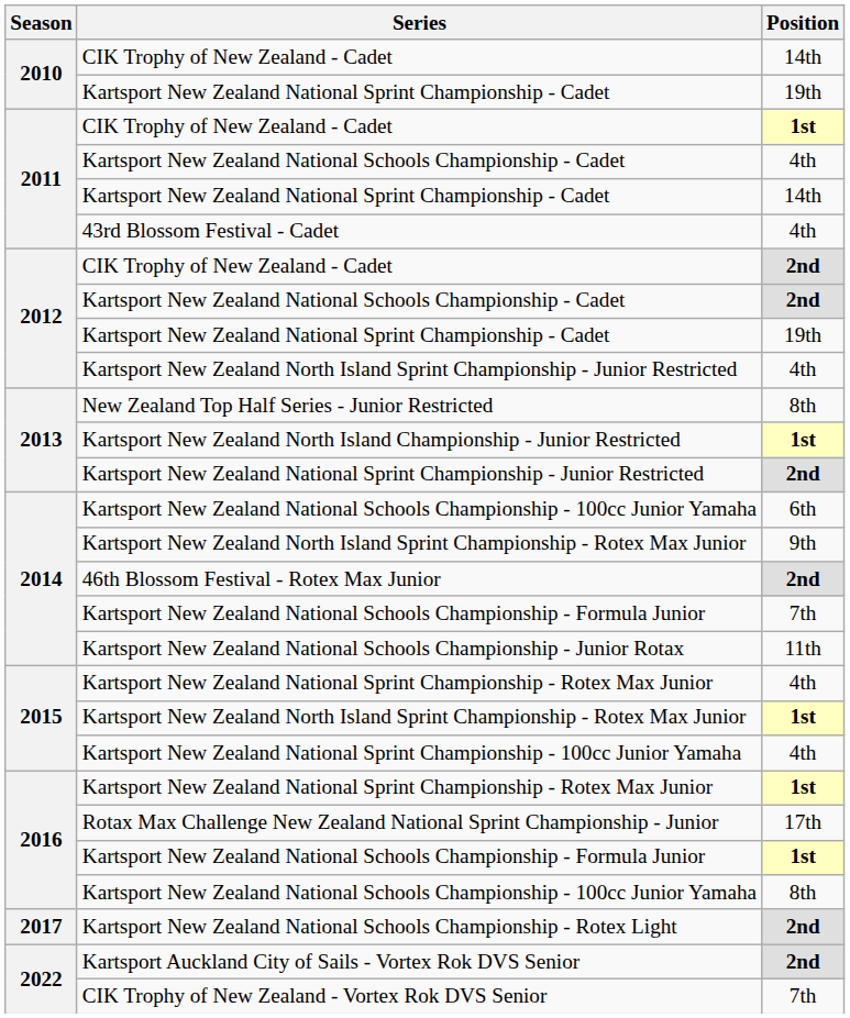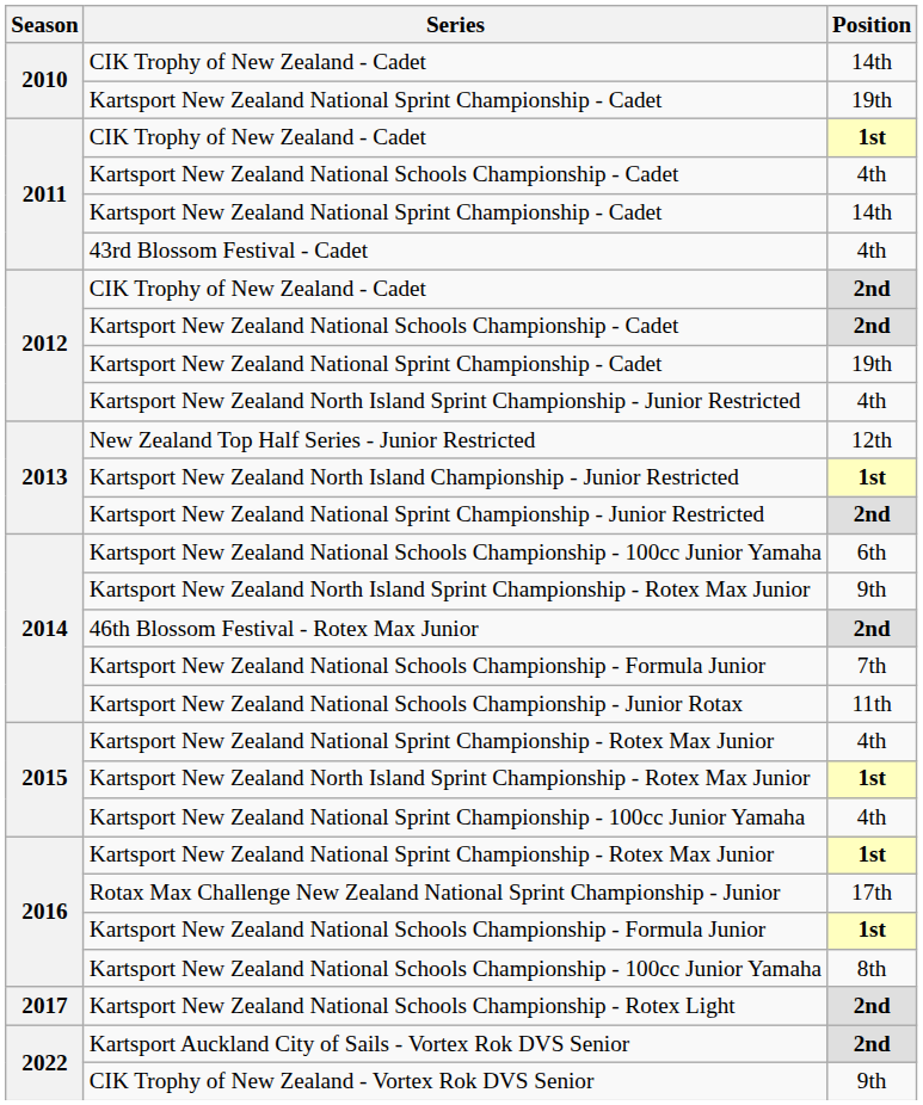New Zealand Top Half Series - Junior Restricted | Position: 8th -> 12th
CIK Trophy of New Zealand - Vortex Rok DVS Senior | Position: 7th -> 9th
